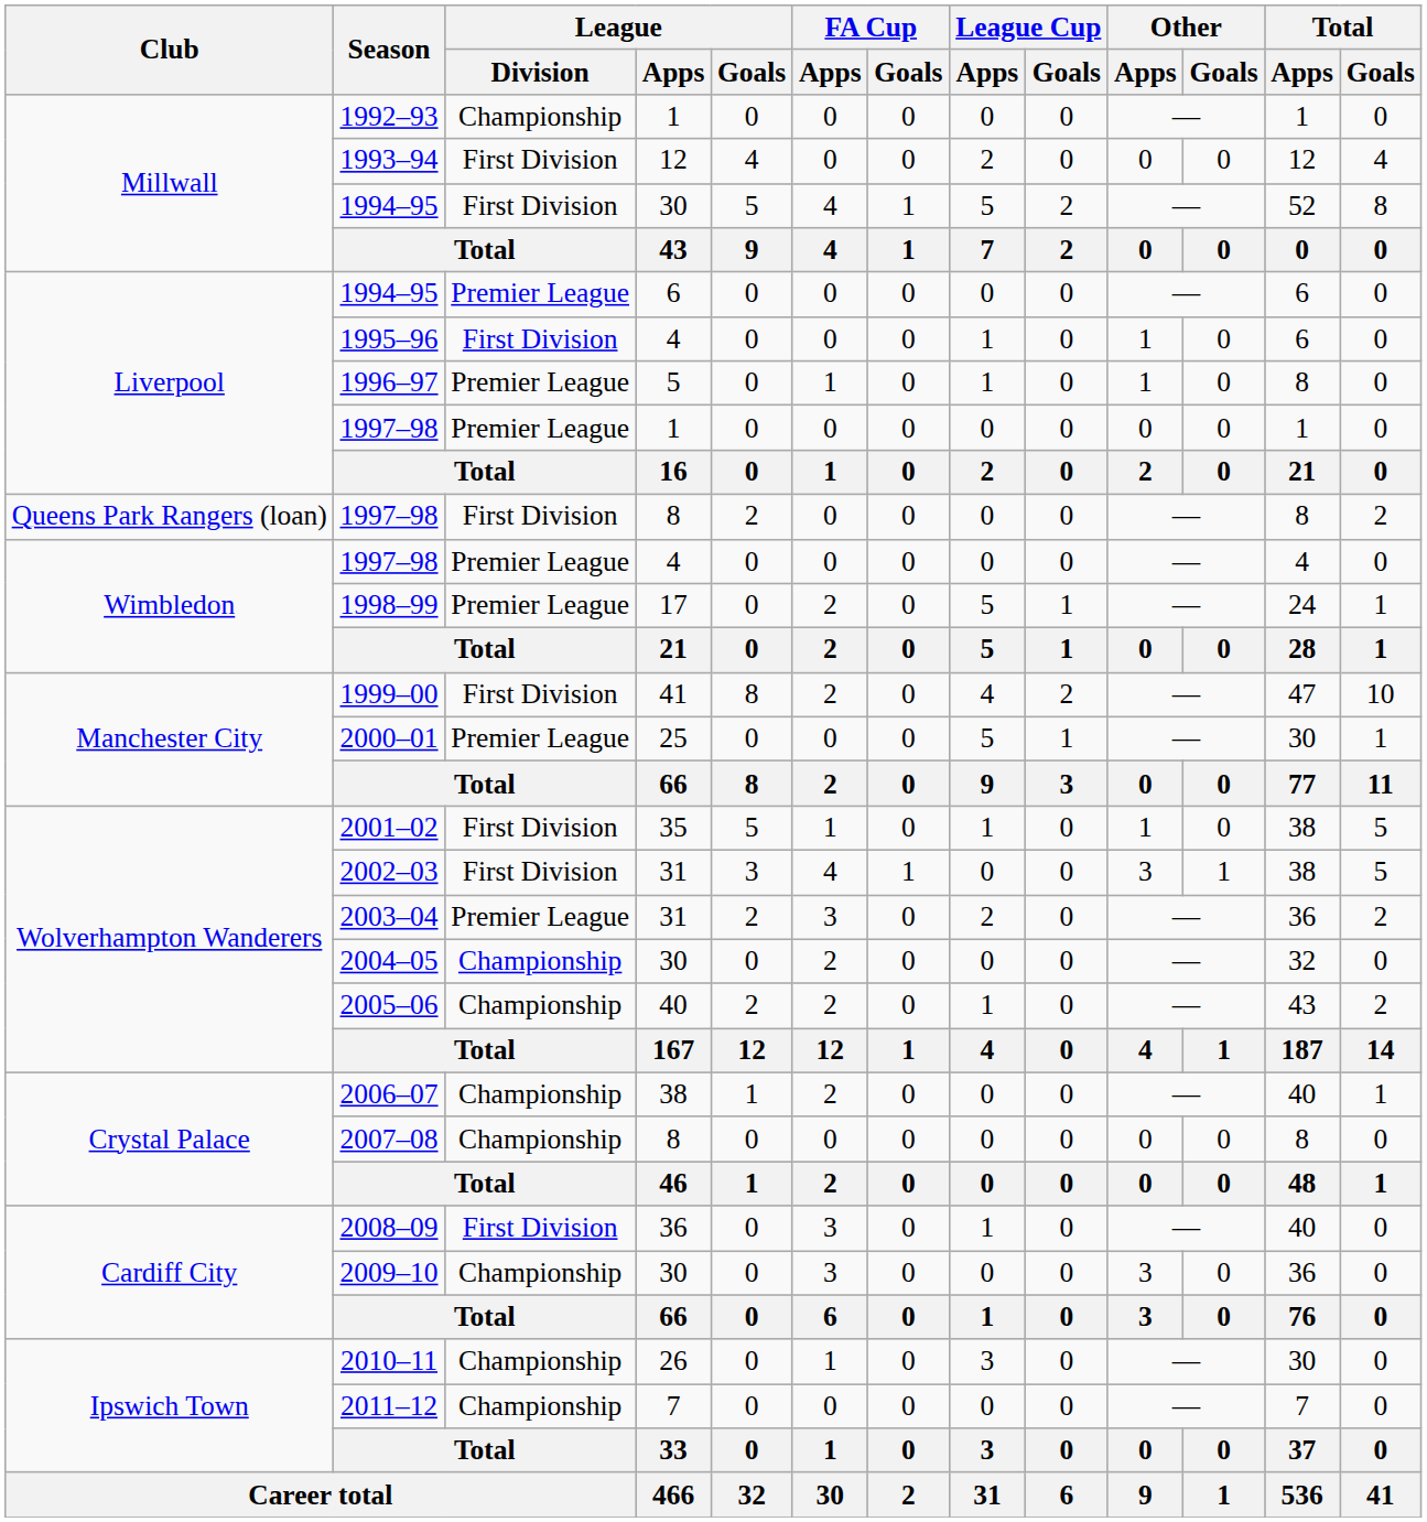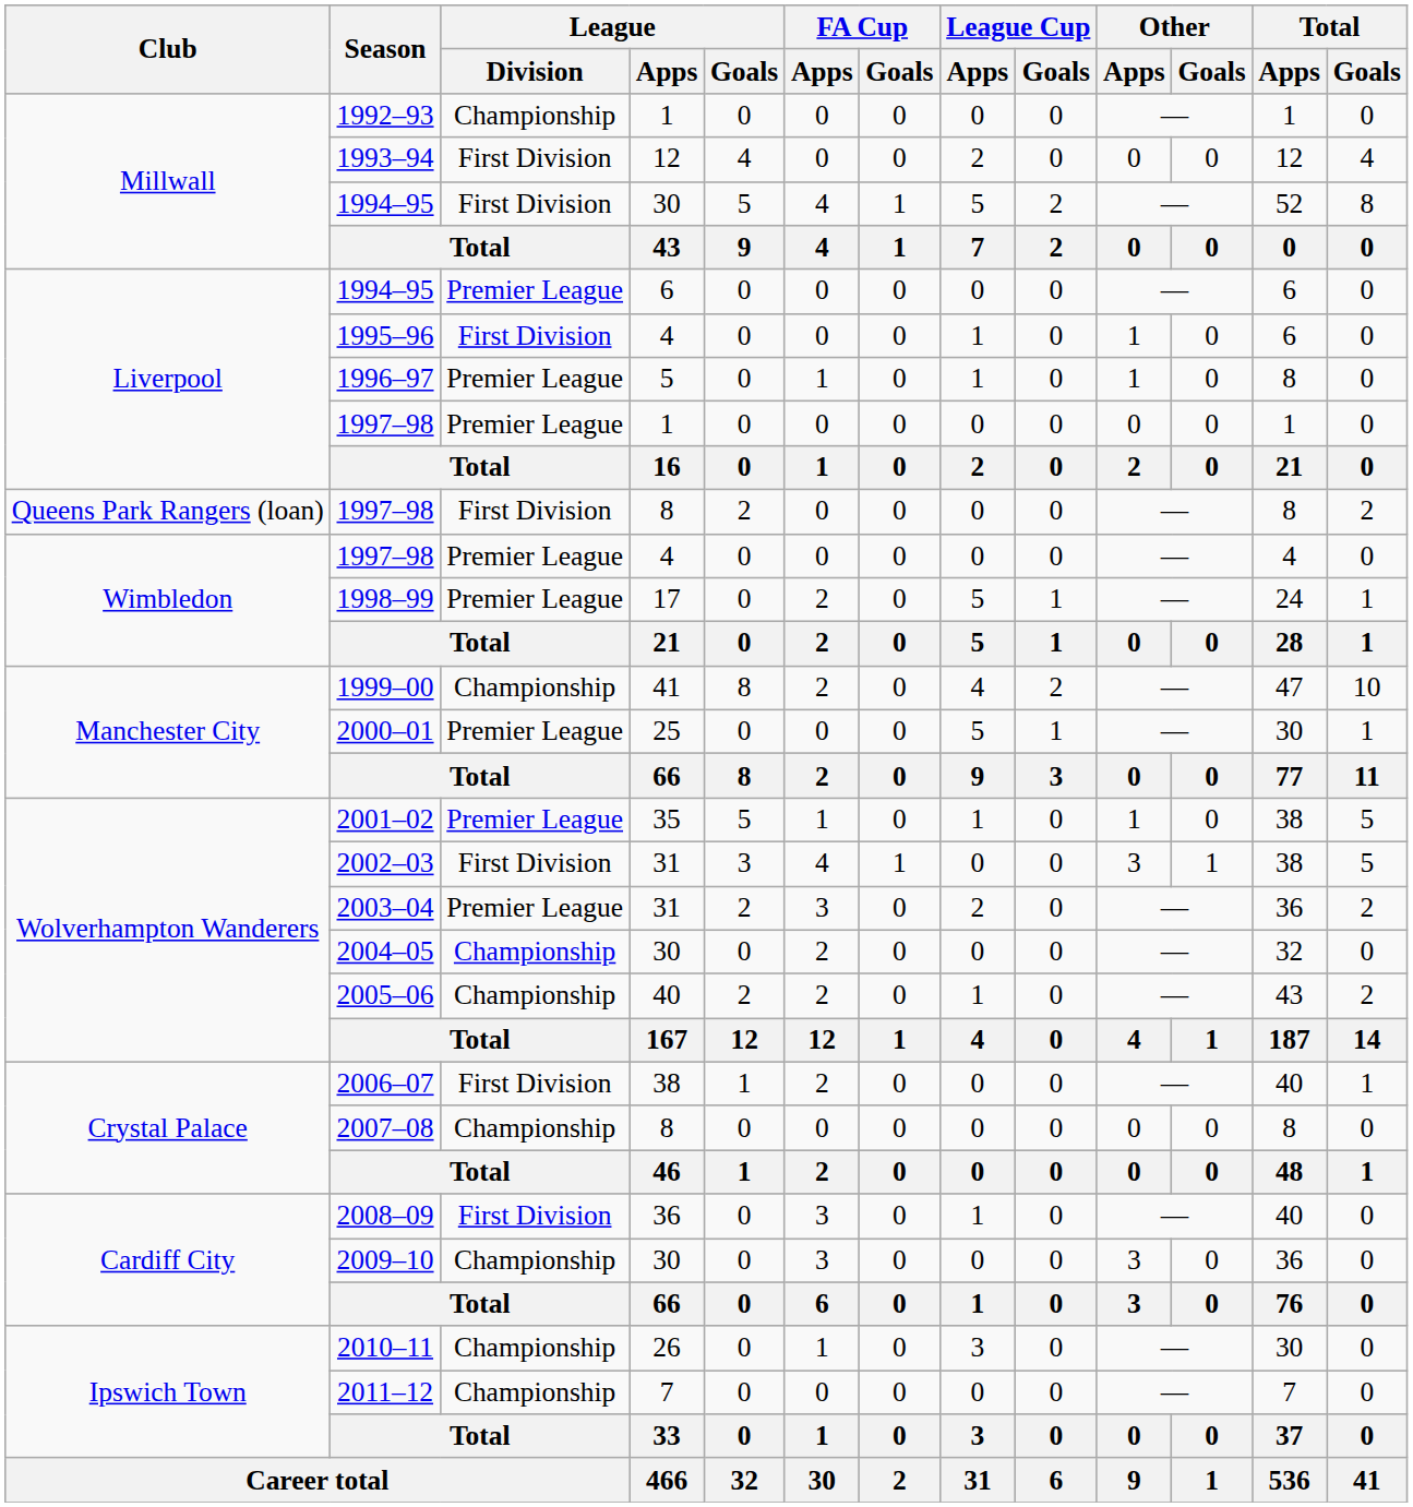1999–00 | League / Division: First Division -> Championship
2001–02 | League / Division: First Division -> Premier League
2006–07 | League / Division: Championship -> First Division
